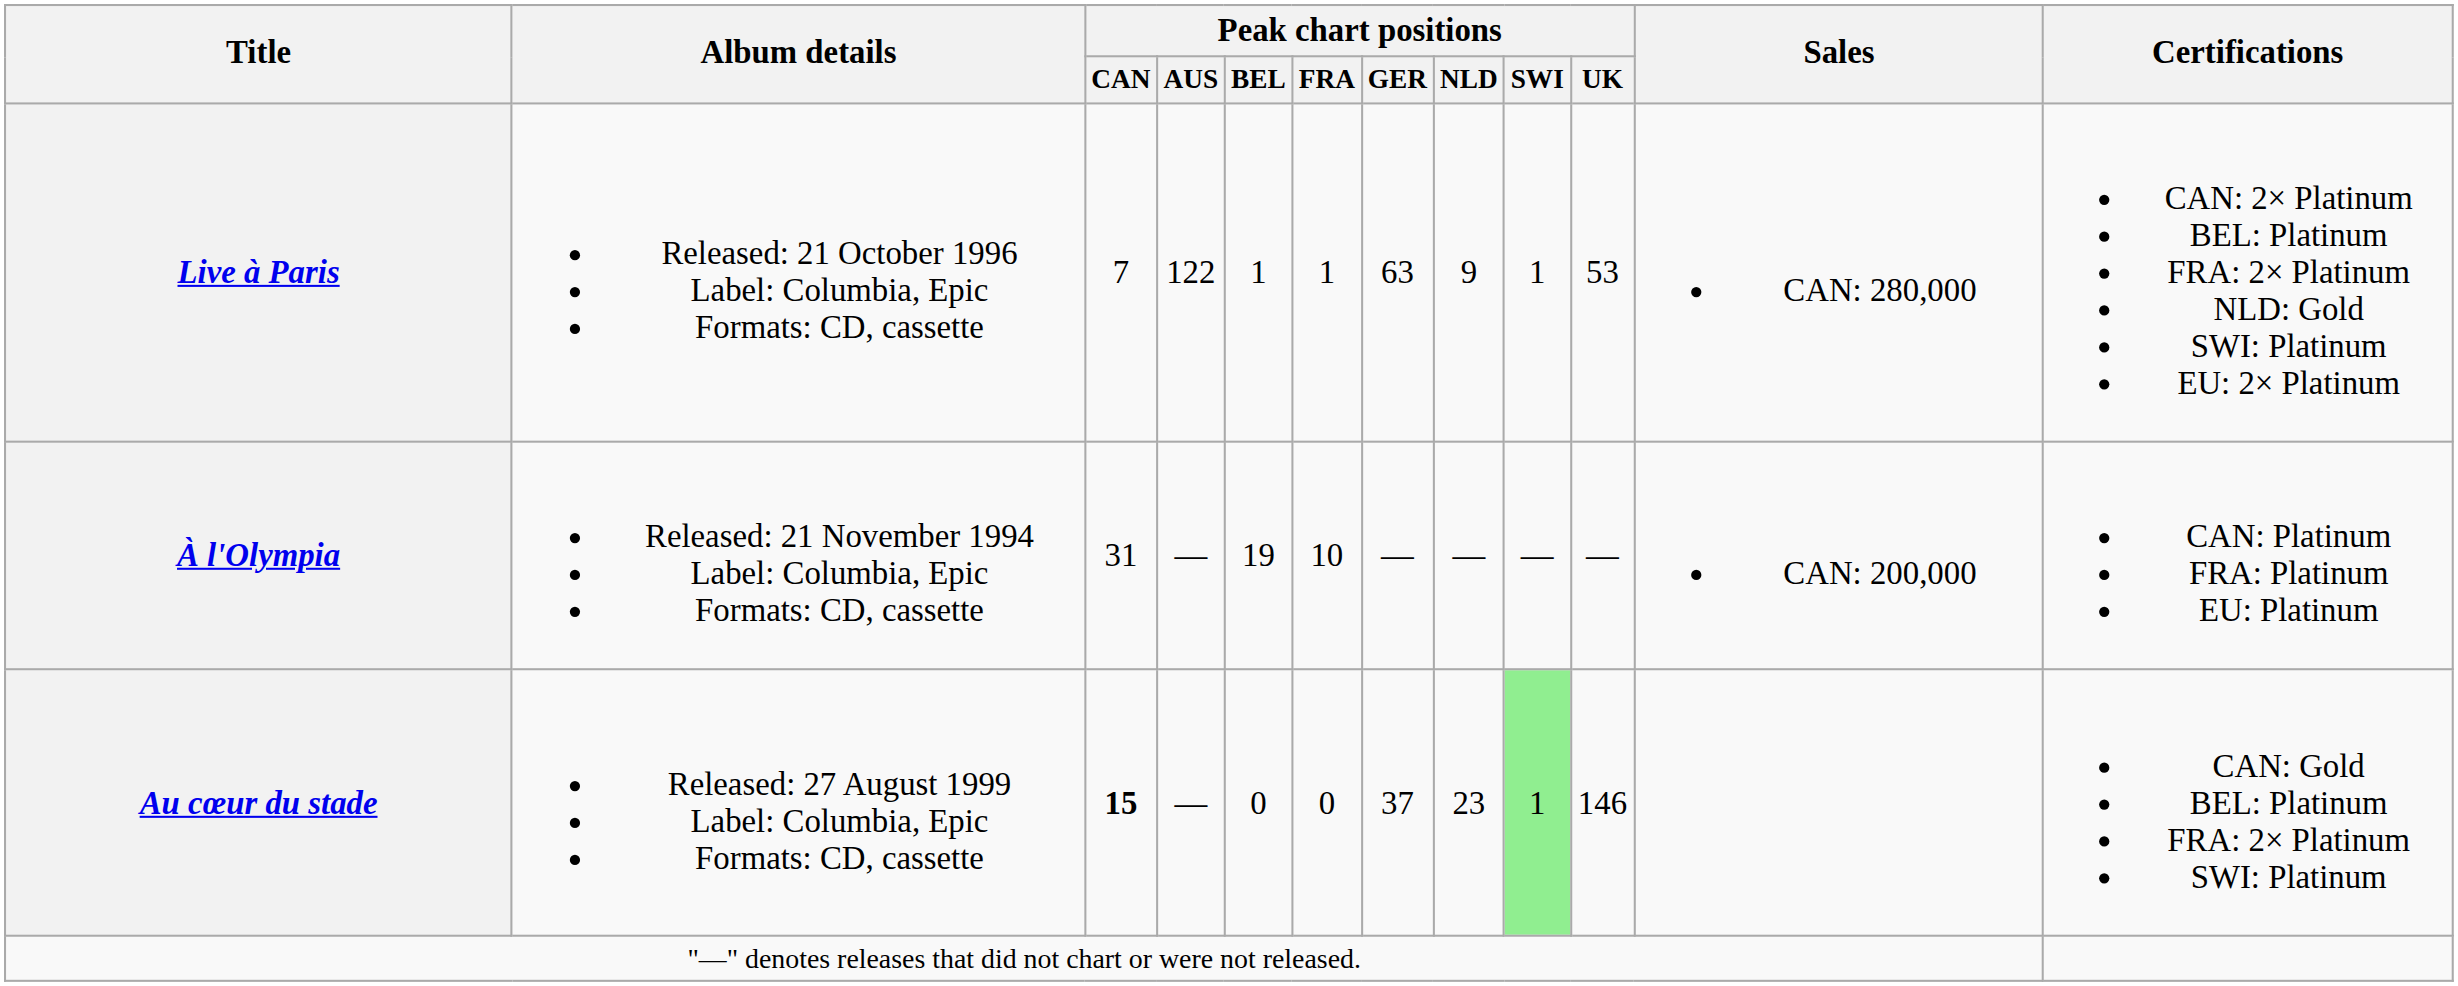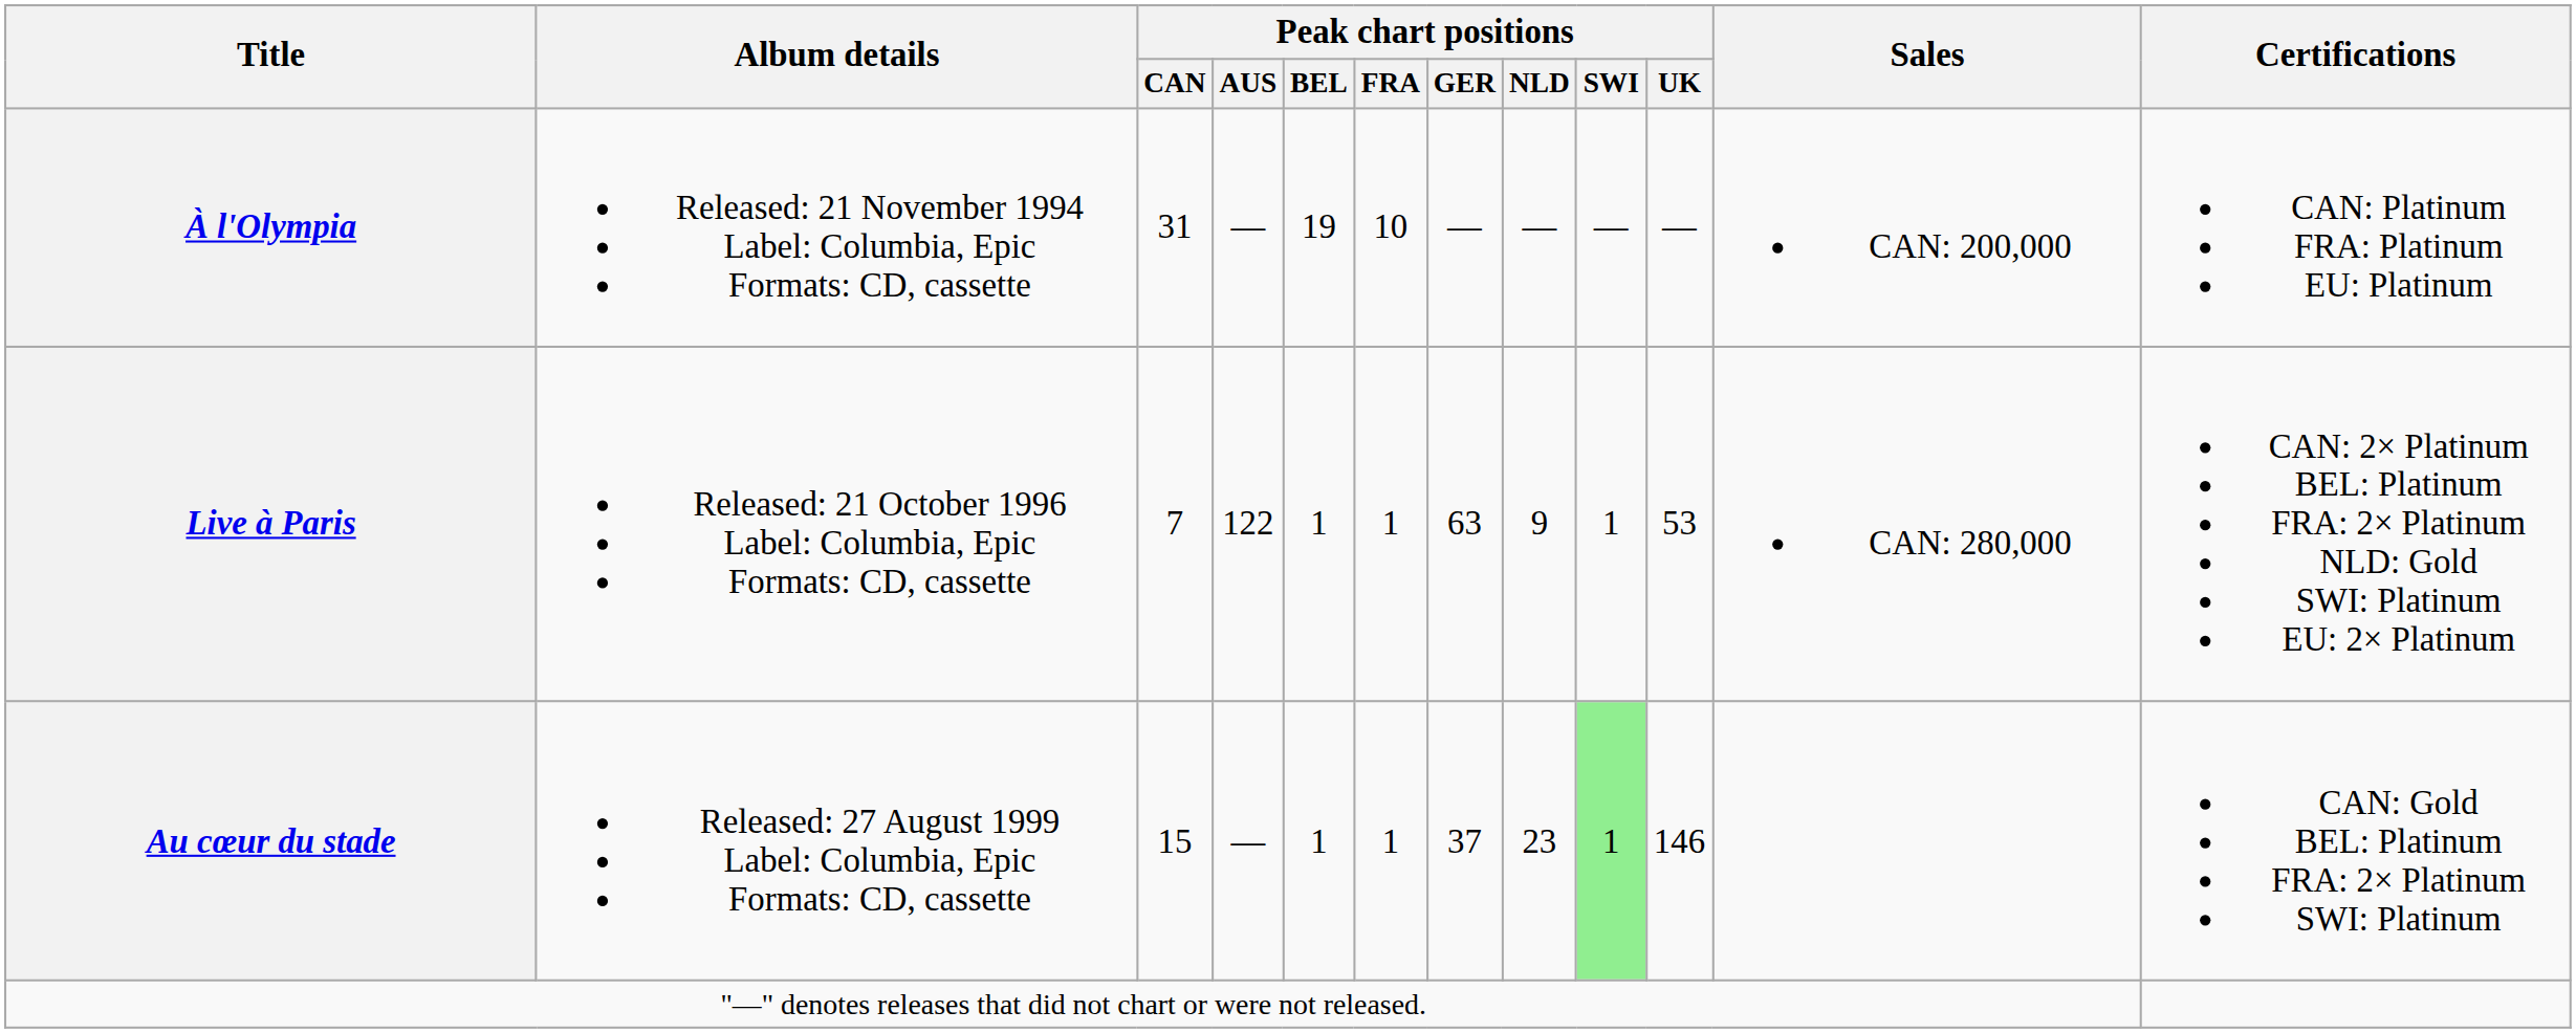rows swapped: À l'Olympia <-> Live à Paris
Au cœur du stade | Peak chart positions / CAN: bold -> normal
Au cœur du stade | Peak chart positions / BEL: 0 -> 1
Au cœur du stade | Peak chart positions / FRA: 0 -> 1
